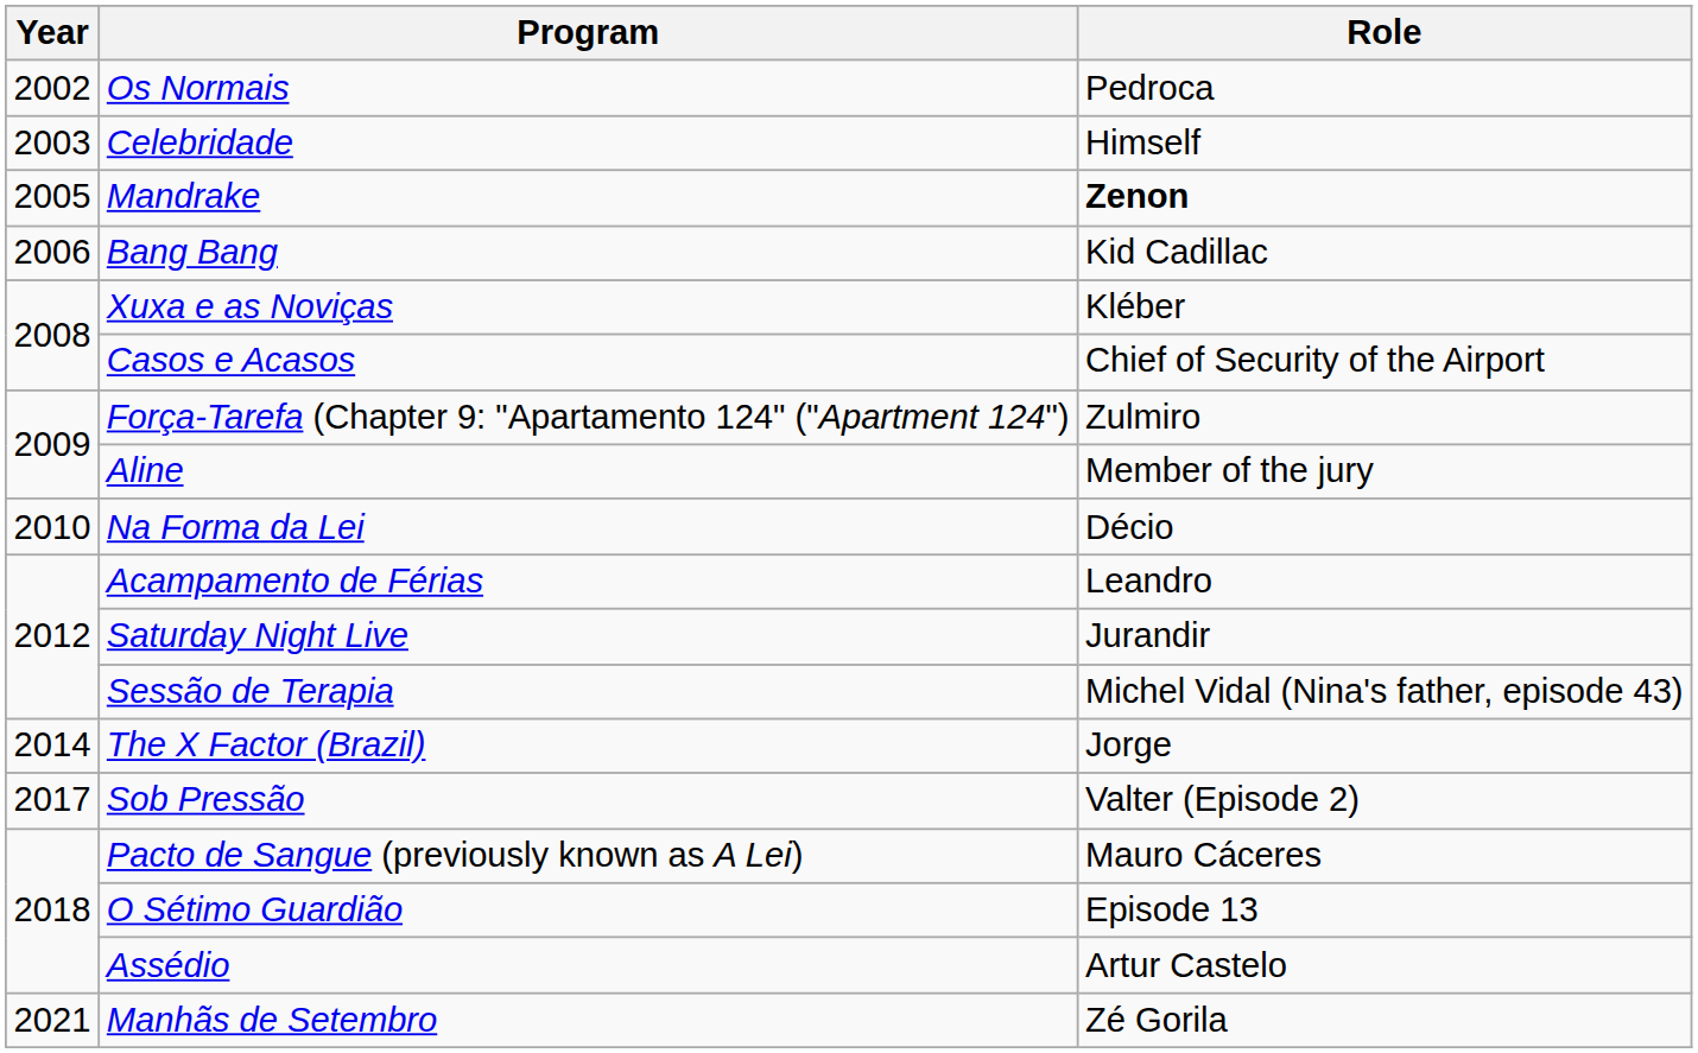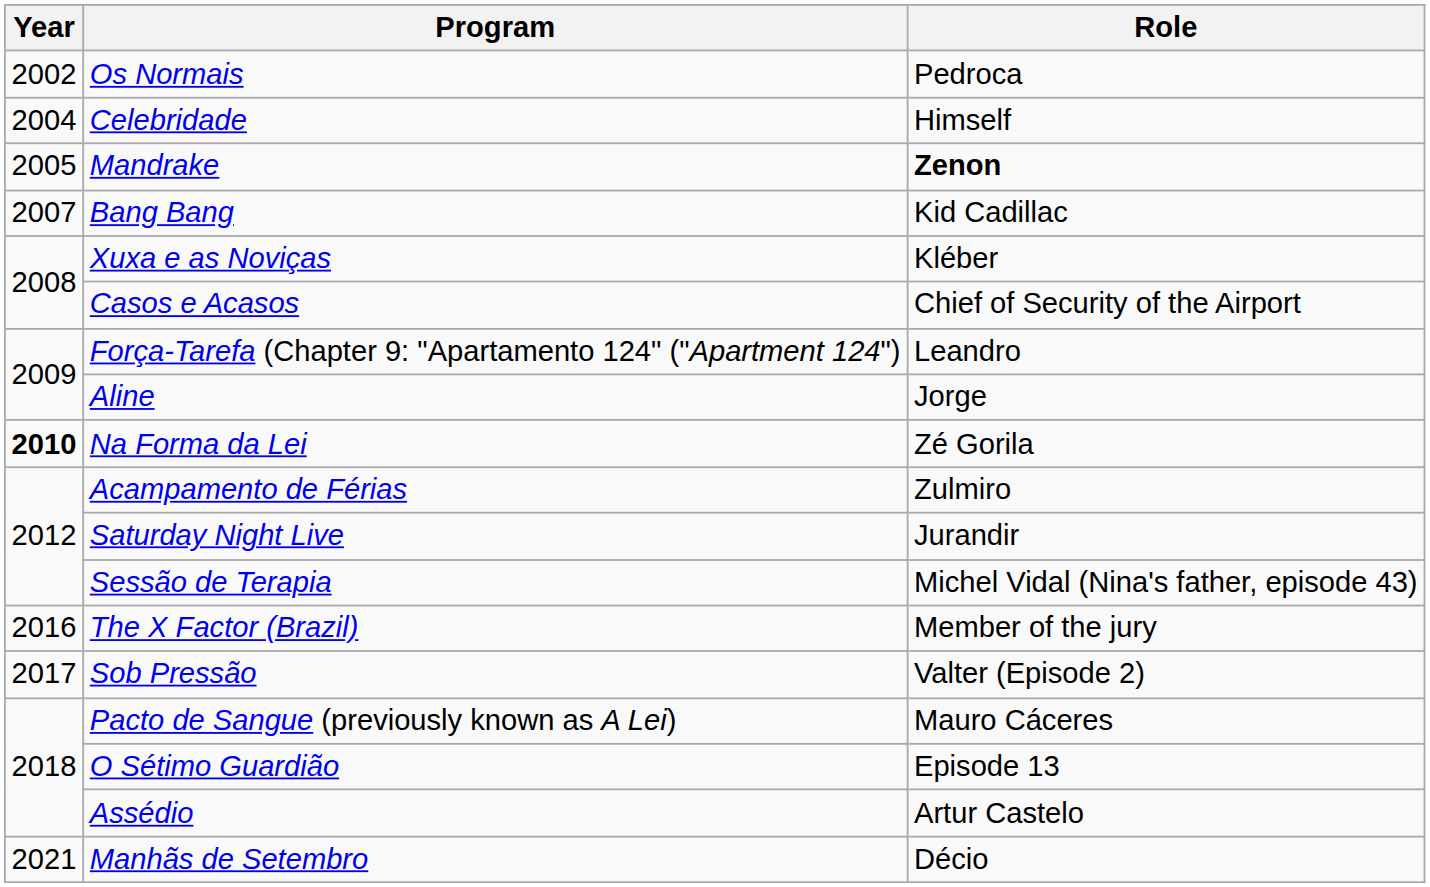Celebridade | Year: 2003 -> 2004
Bang Bang | Year: 2006 -> 2007
Força-Tarefa (Chapter 9: "Apartamento 124" ("Apartment 124") | Role: Zulmiro -> Leandro
Aline | Role: Member of the jury -> Jorge
Na Forma da Lei | Year: normal -> bold
Na Forma da Lei | Role: Décio -> Zé Gorila
Acampamento de Férias | Role: Leandro -> Zulmiro
The X Factor (Brazil) | Year: 2014 -> 2016
The X Factor (Brazil) | Role: Jorge -> Member of the jury
Manhãs de Setembro | Role: Zé Gorila -> Décio
